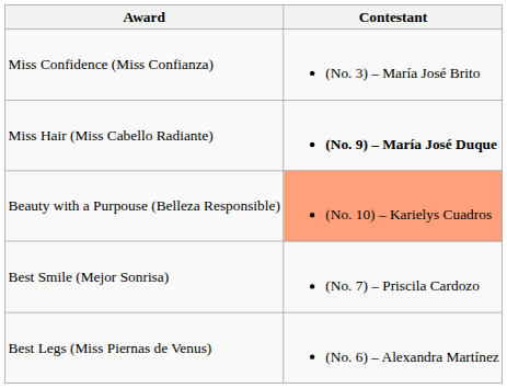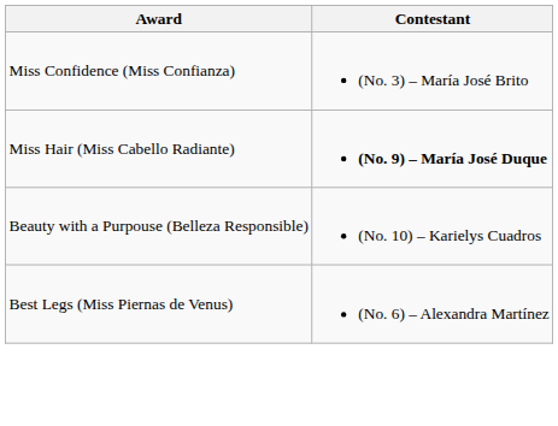Beauty with a Purpouse (Belleza Responsible) | Contestant: lightsalmon background -> no background
- row: Best Smile (Mejor Sonrisa) | (No. 7) – Priscila Cardozo
